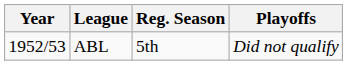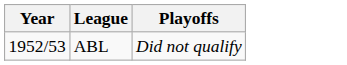- column: Reg. Season | 5th
